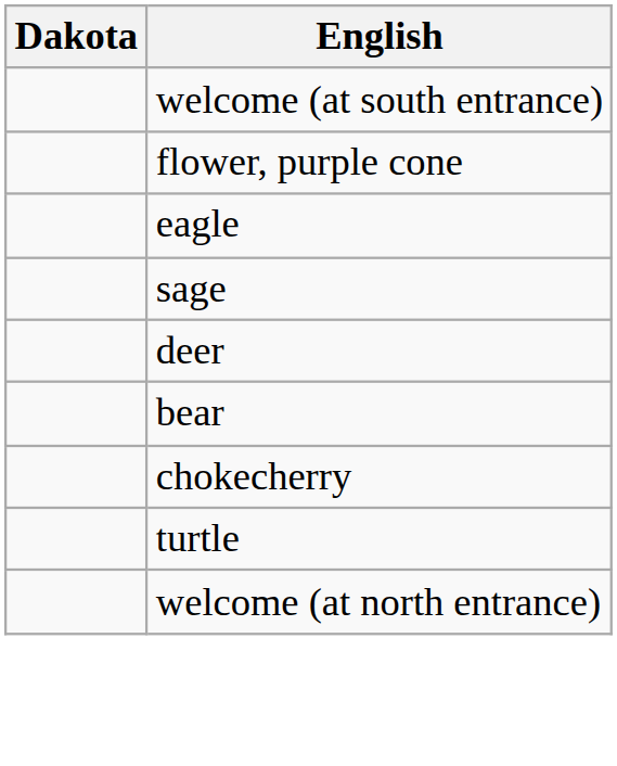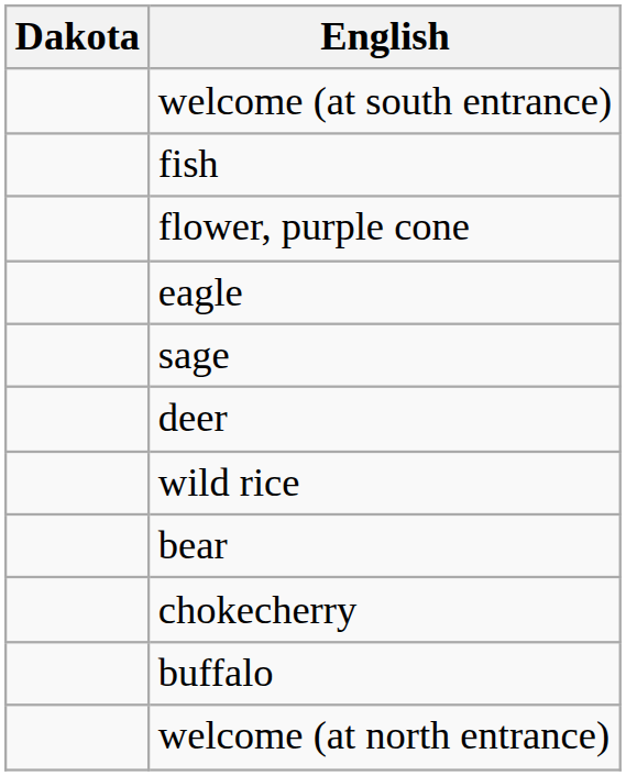+ row: fish
+ row: wild rice
+ row: buffalo
- row: turtle
